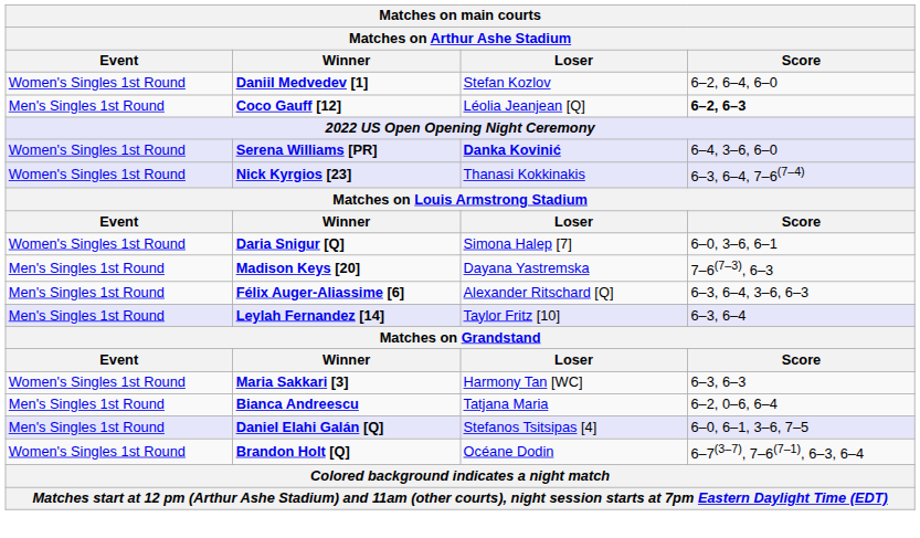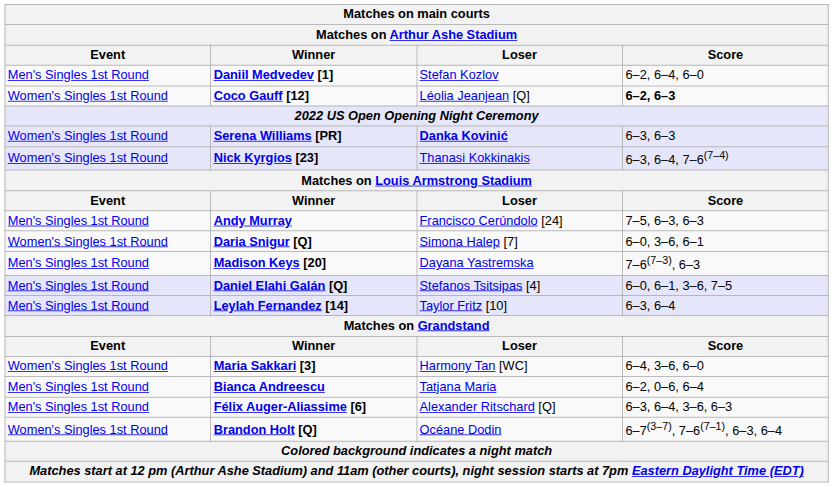Daniil Medvedev [1] | Event: Women's Singles 1st Round -> Men's Singles 1st Round
Coco Gauff [12] | Event: Men's Singles 1st Round -> Women's Singles 1st Round
Serena Williams [PR] | Score: 6–4, 3–6, 6–0 -> 6–3, 6–3
+ row: Men's Singles 1st Round | Andy Murray | Francisco Cerúndolo [24] | 7–5, 6–3, 6–3
rows swapped: Daniel Elahi Galán [Q] <-> Félix Auger-Aliassime [6]
Maria Sakkari [3] | Score: 6–3, 6–3 -> 6–4, 3–6, 6–0
